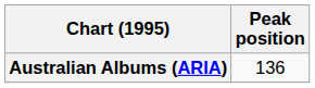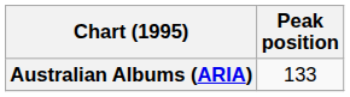Australian Albums (ARIA) | Peak position: 136 -> 133
